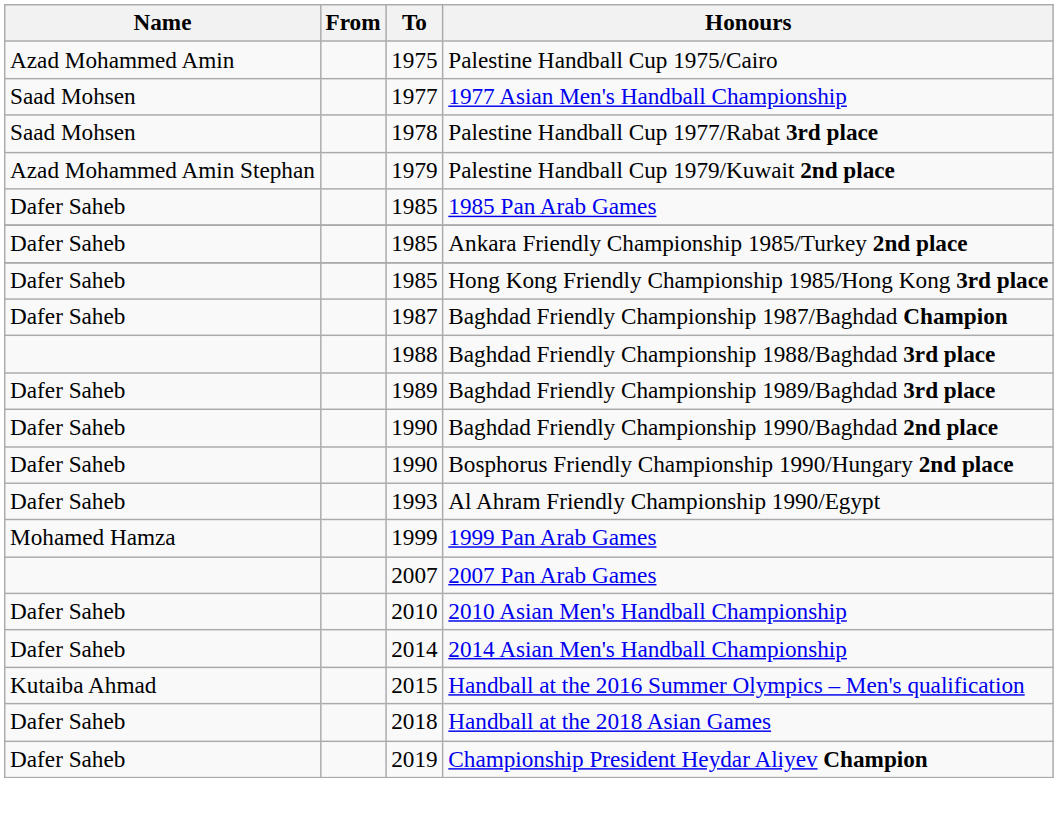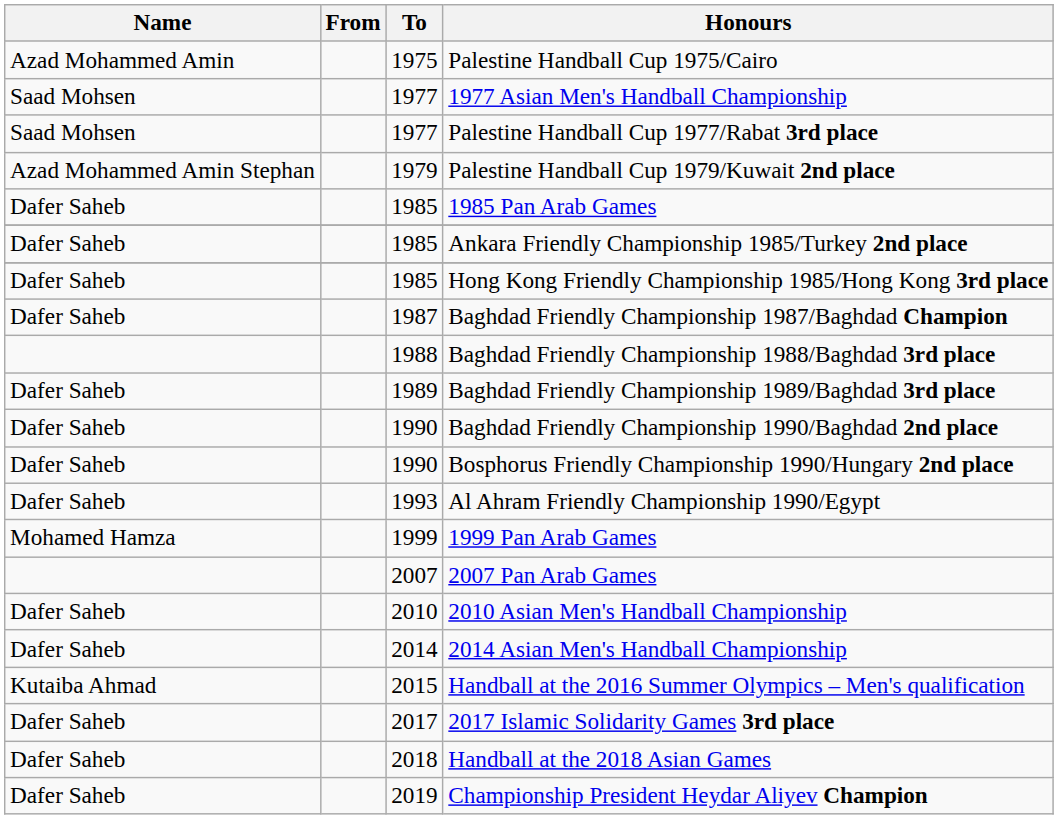Palestine Handball Cup 1977/Rabat 3rd place | To: 1978 -> 1977
+ row: Dafer Saheb | 2017 | 2017 Islamic Solidarity Games 3rd place
